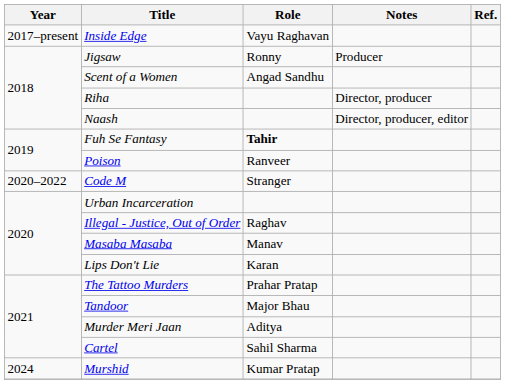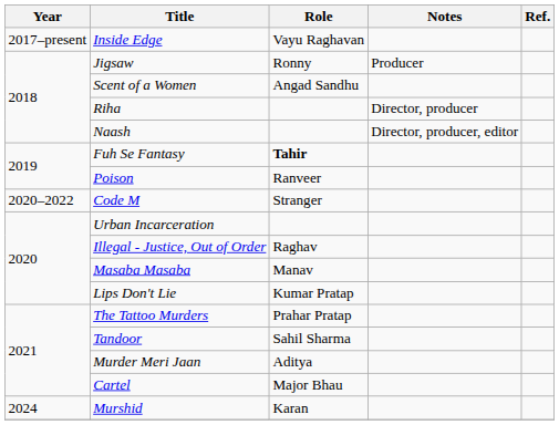Lips Don't Lie | Role: Karan -> Kumar Pratap
Tandoor | Role: Major Bhau -> Sahil Sharma
Cartel | Role: Sahil Sharma -> Major Bhau
Murshid | Role: Kumar Pratap -> Karan
